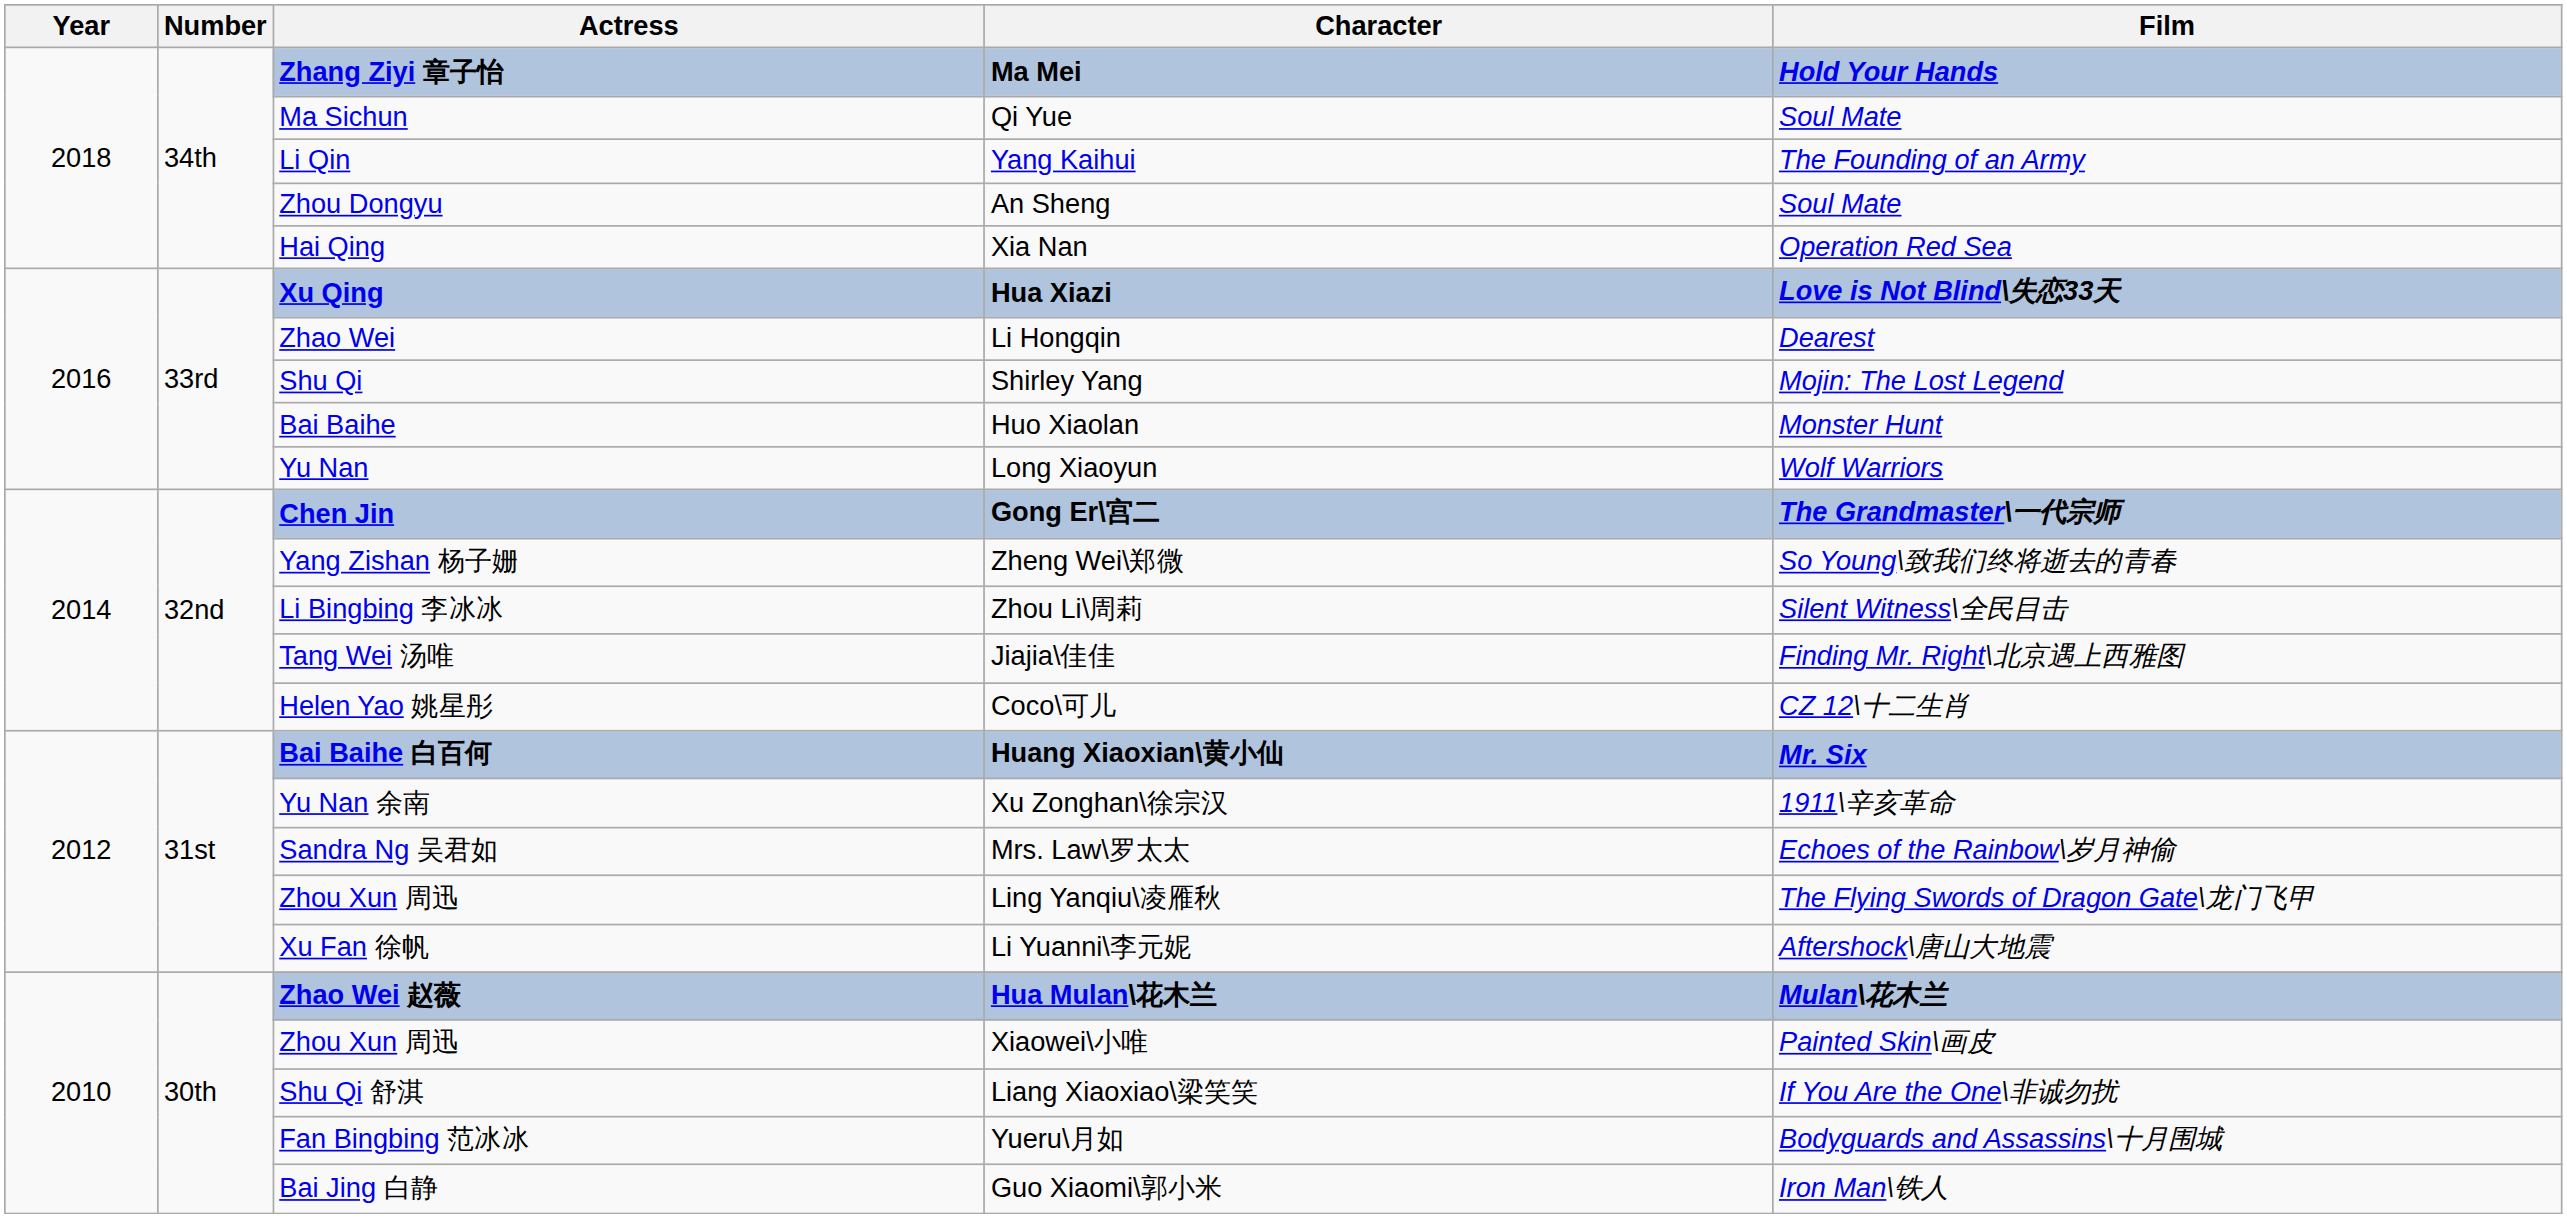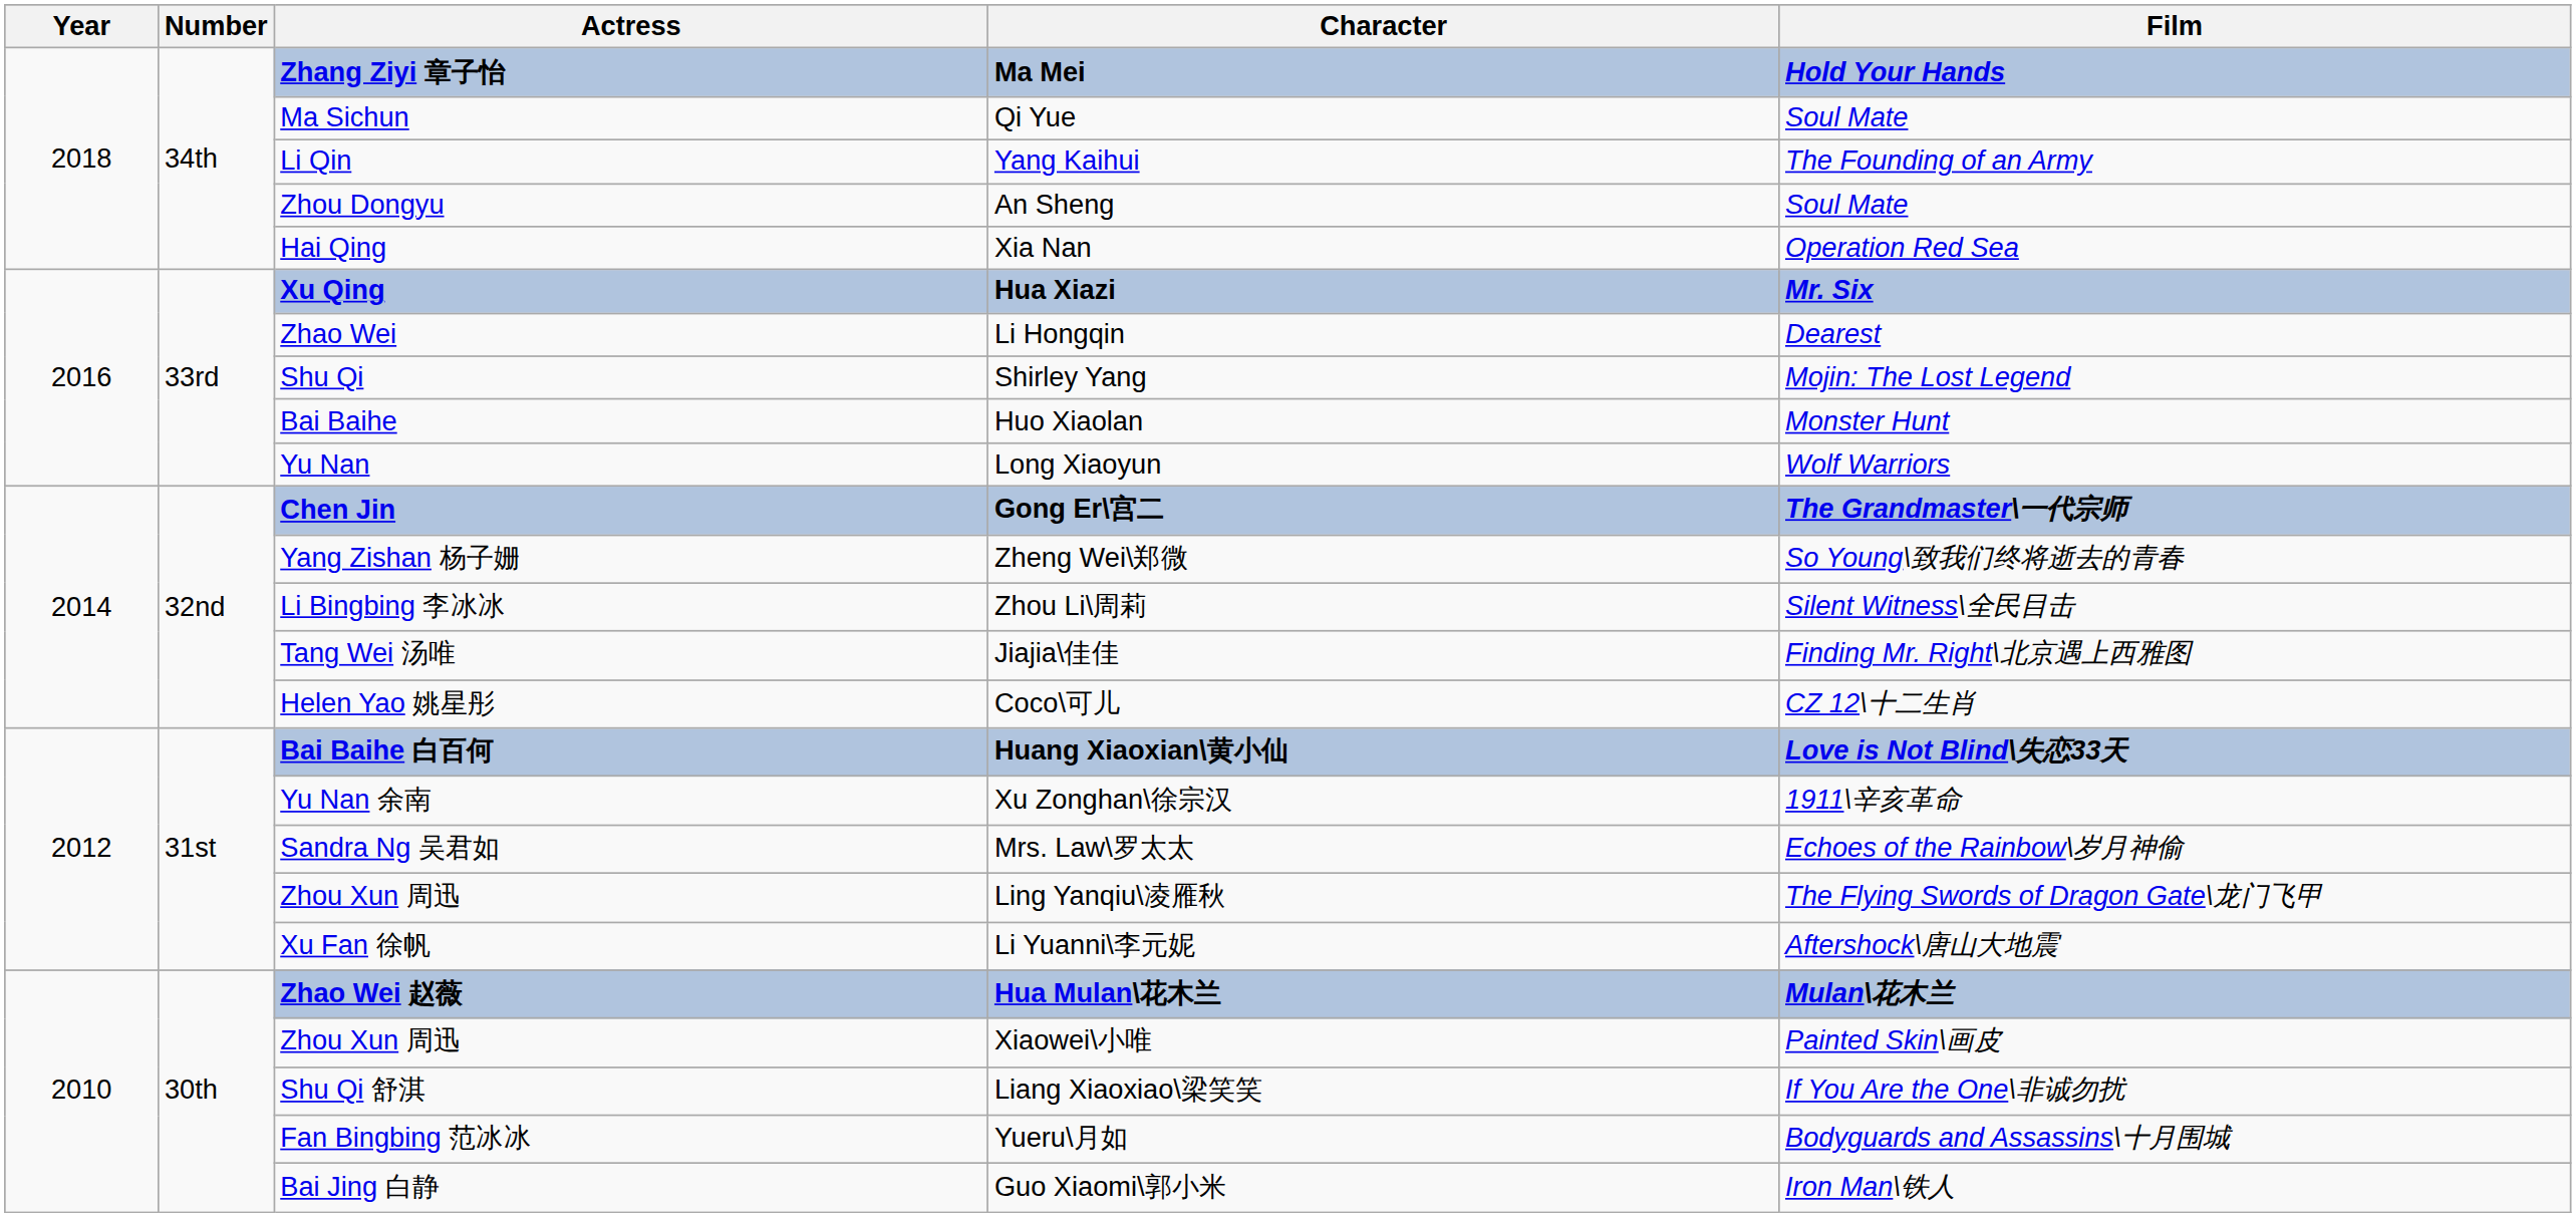Hua Xiazi | Film: Love is Not Blind\失恋33天 -> Mr. Six
Huang Xiaoxian\黄小仙 | Film: Mr. Six -> Love is Not Blind\失恋33天
